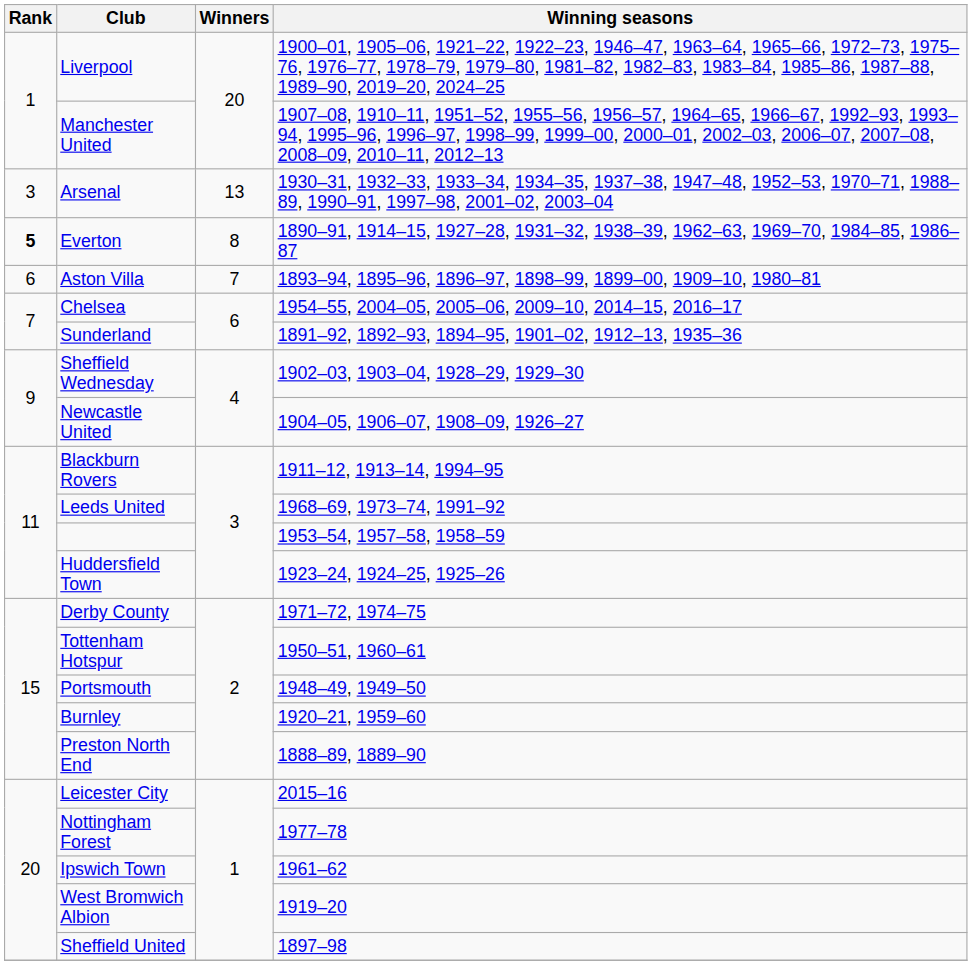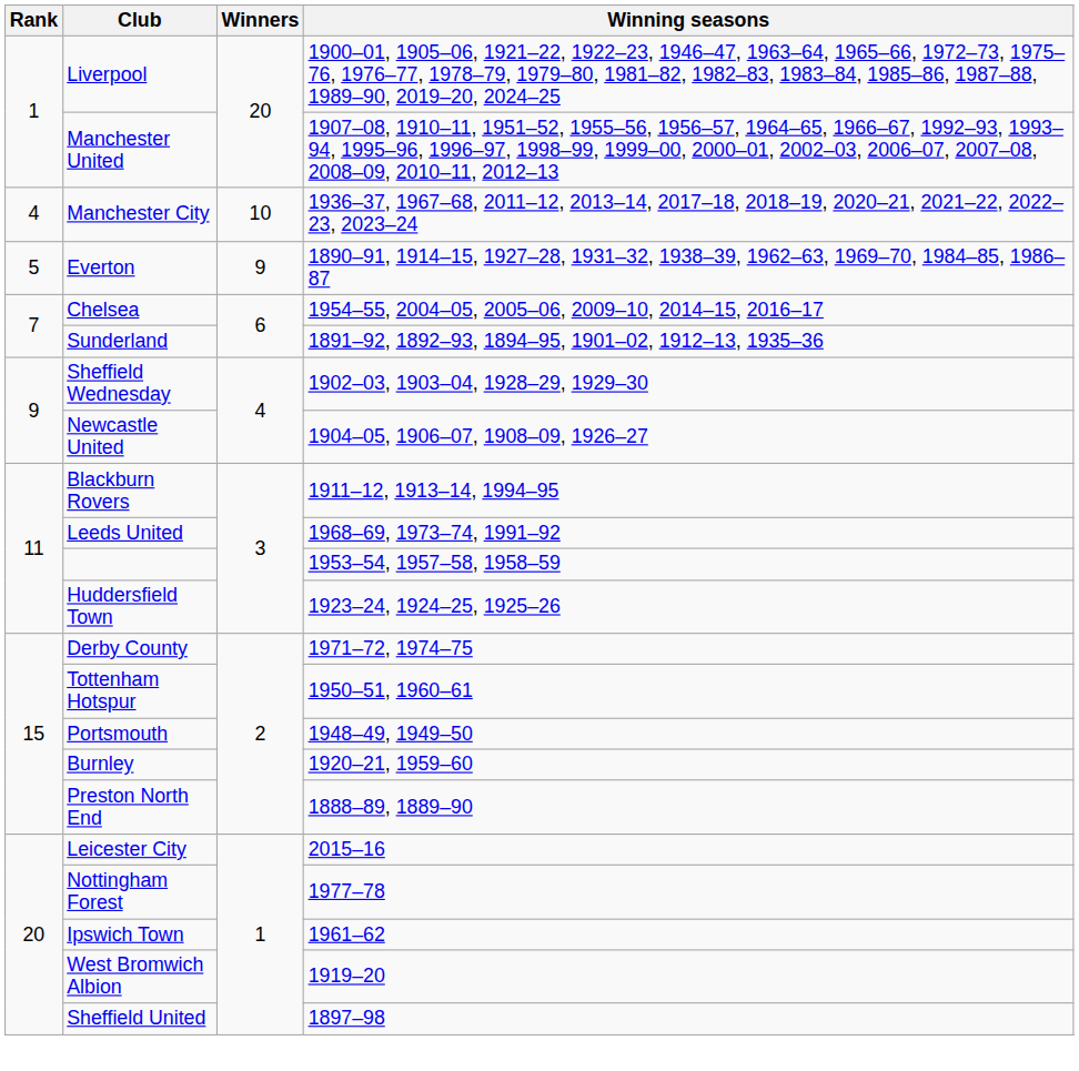- row: 3 | Arsenal | 13 | 1930–31, 1932–33, 1933–34, 1934–35, 1937–38, 1947–48, 1952–53, 1970–71, 1988–89, 1990–91, 1997–98, 2001–02, 2003–04
+ row: 4 | Manchester City | 10 | 1936–37, 1967–68, 2011–12, 2013–14, 2017–18, 2018–19, 2020–21, 2021–22, 2022–23, 2023–24
Everton | Rank: bold -> normal
Everton | Winners: 8 -> 9
- row: 6 | Aston Villa | 7 | 1893–94, 1895–96, 1896–97, 1898–99, 1899–00, 1909–10, 1980–81
